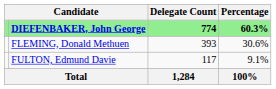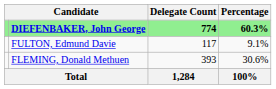rows swapped: FLEMING, Donald Methuen <-> FULTON, Edmund Davie
